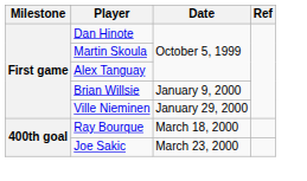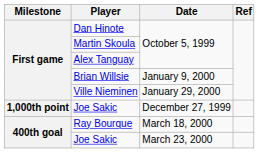+ row: 1,000th point | Joe Sakic | December 27, 1999
